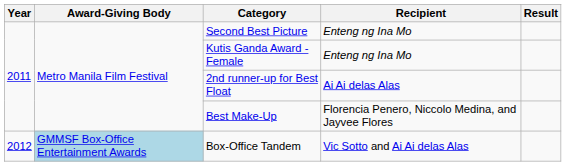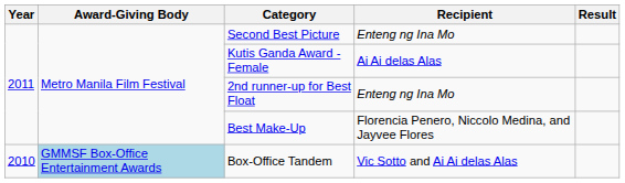Kutis Ganda Award - Female | Recipient: Enteng ng Ina Mo -> Ai Ai delas Alas
2nd runner-up for Best Float | Recipient: Ai Ai delas Alas -> Enteng ng Ina Mo
Box-Office Tandem | Year: 2012 -> 2010
